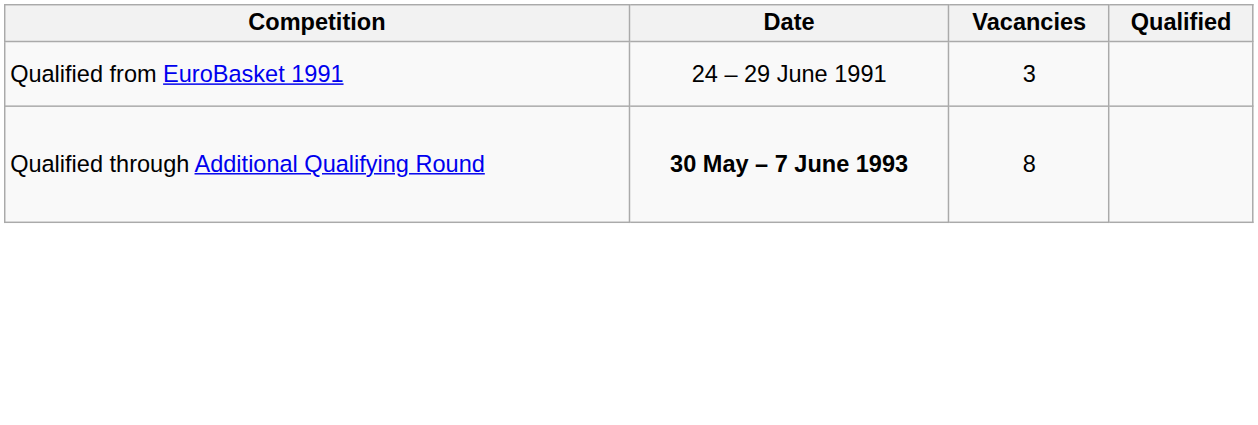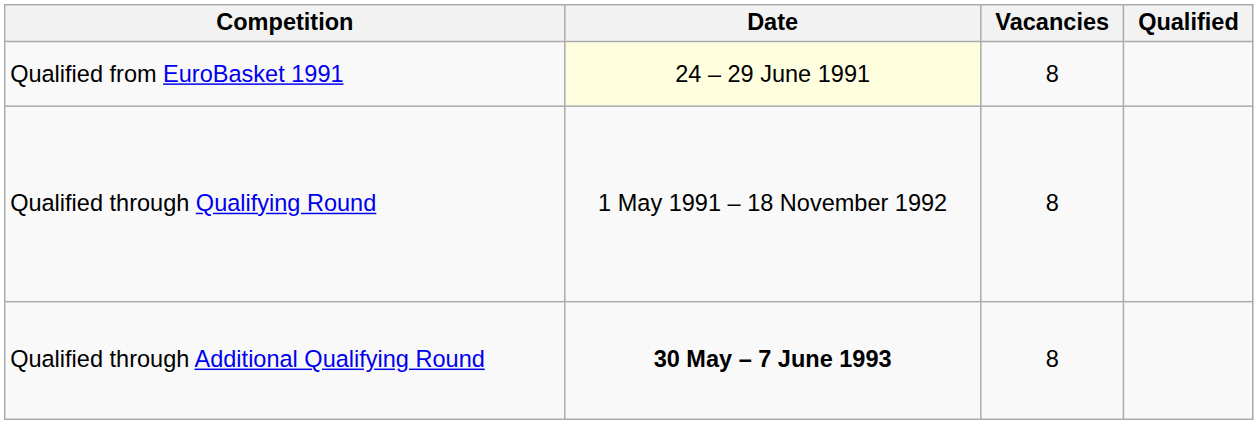Qualified from EuroBasket 1991 | Date: no background -> lightyellow background
Qualified from EuroBasket 1991 | Vacancies: 3 -> 8
+ row: Qualified through Qualifying Round | 1 May 1991 – 18 November 1992 | 8
